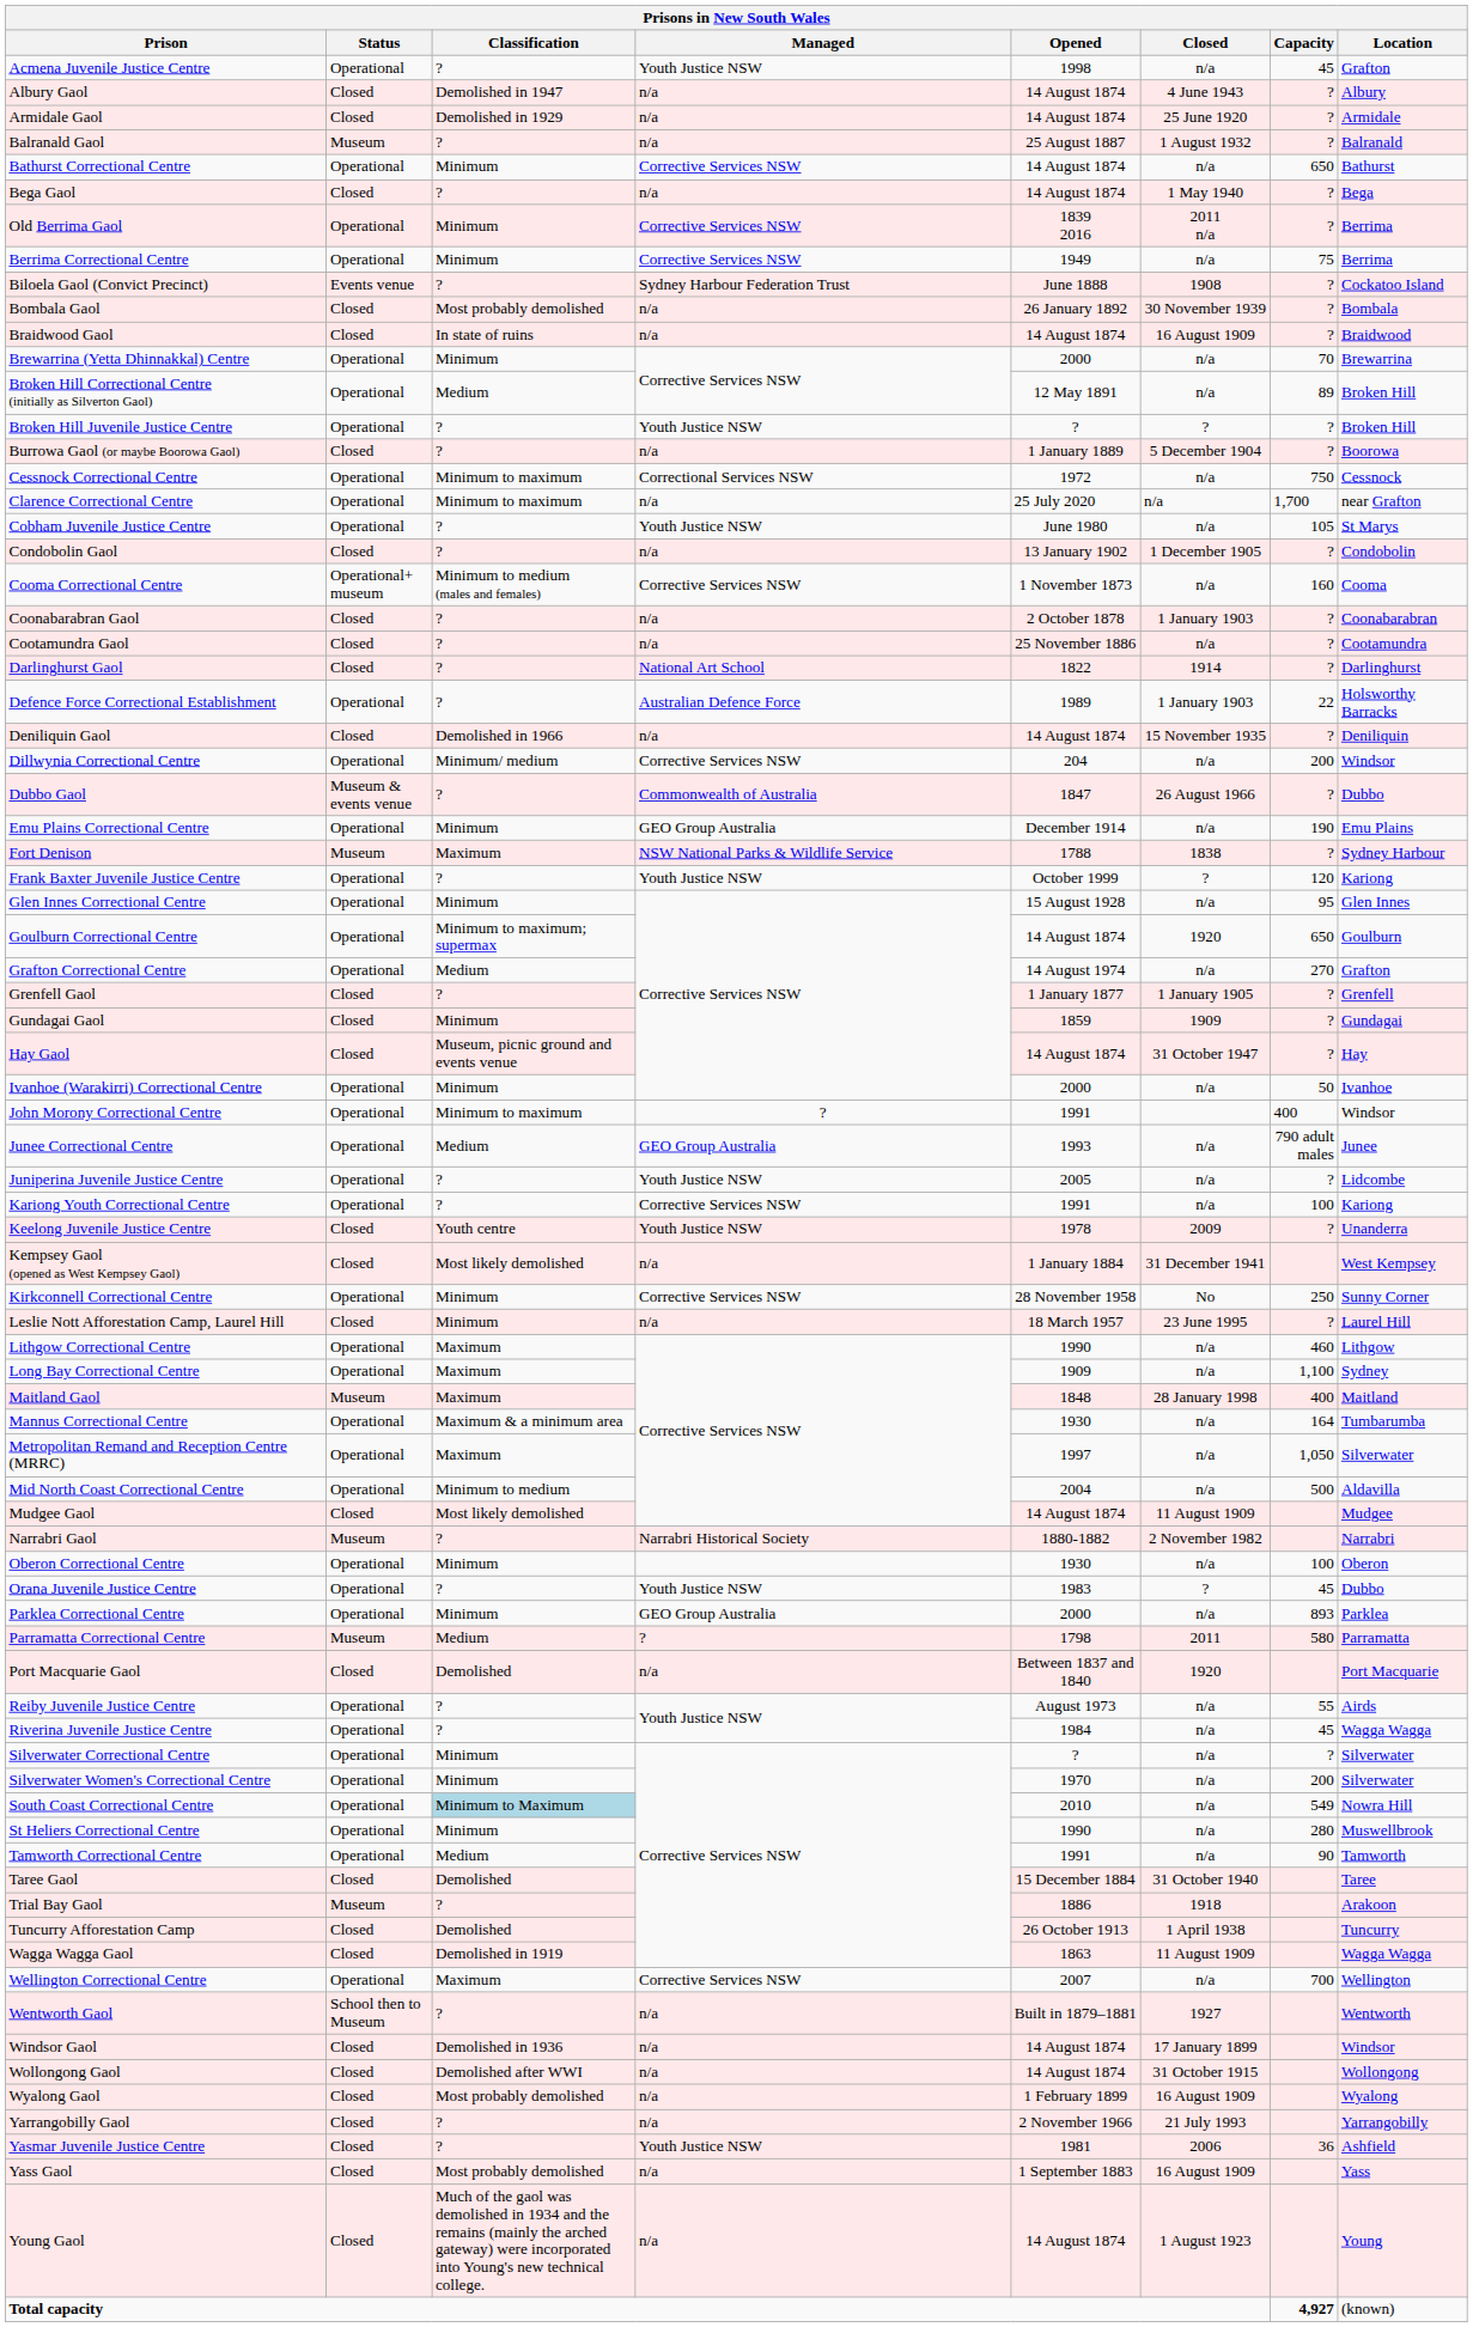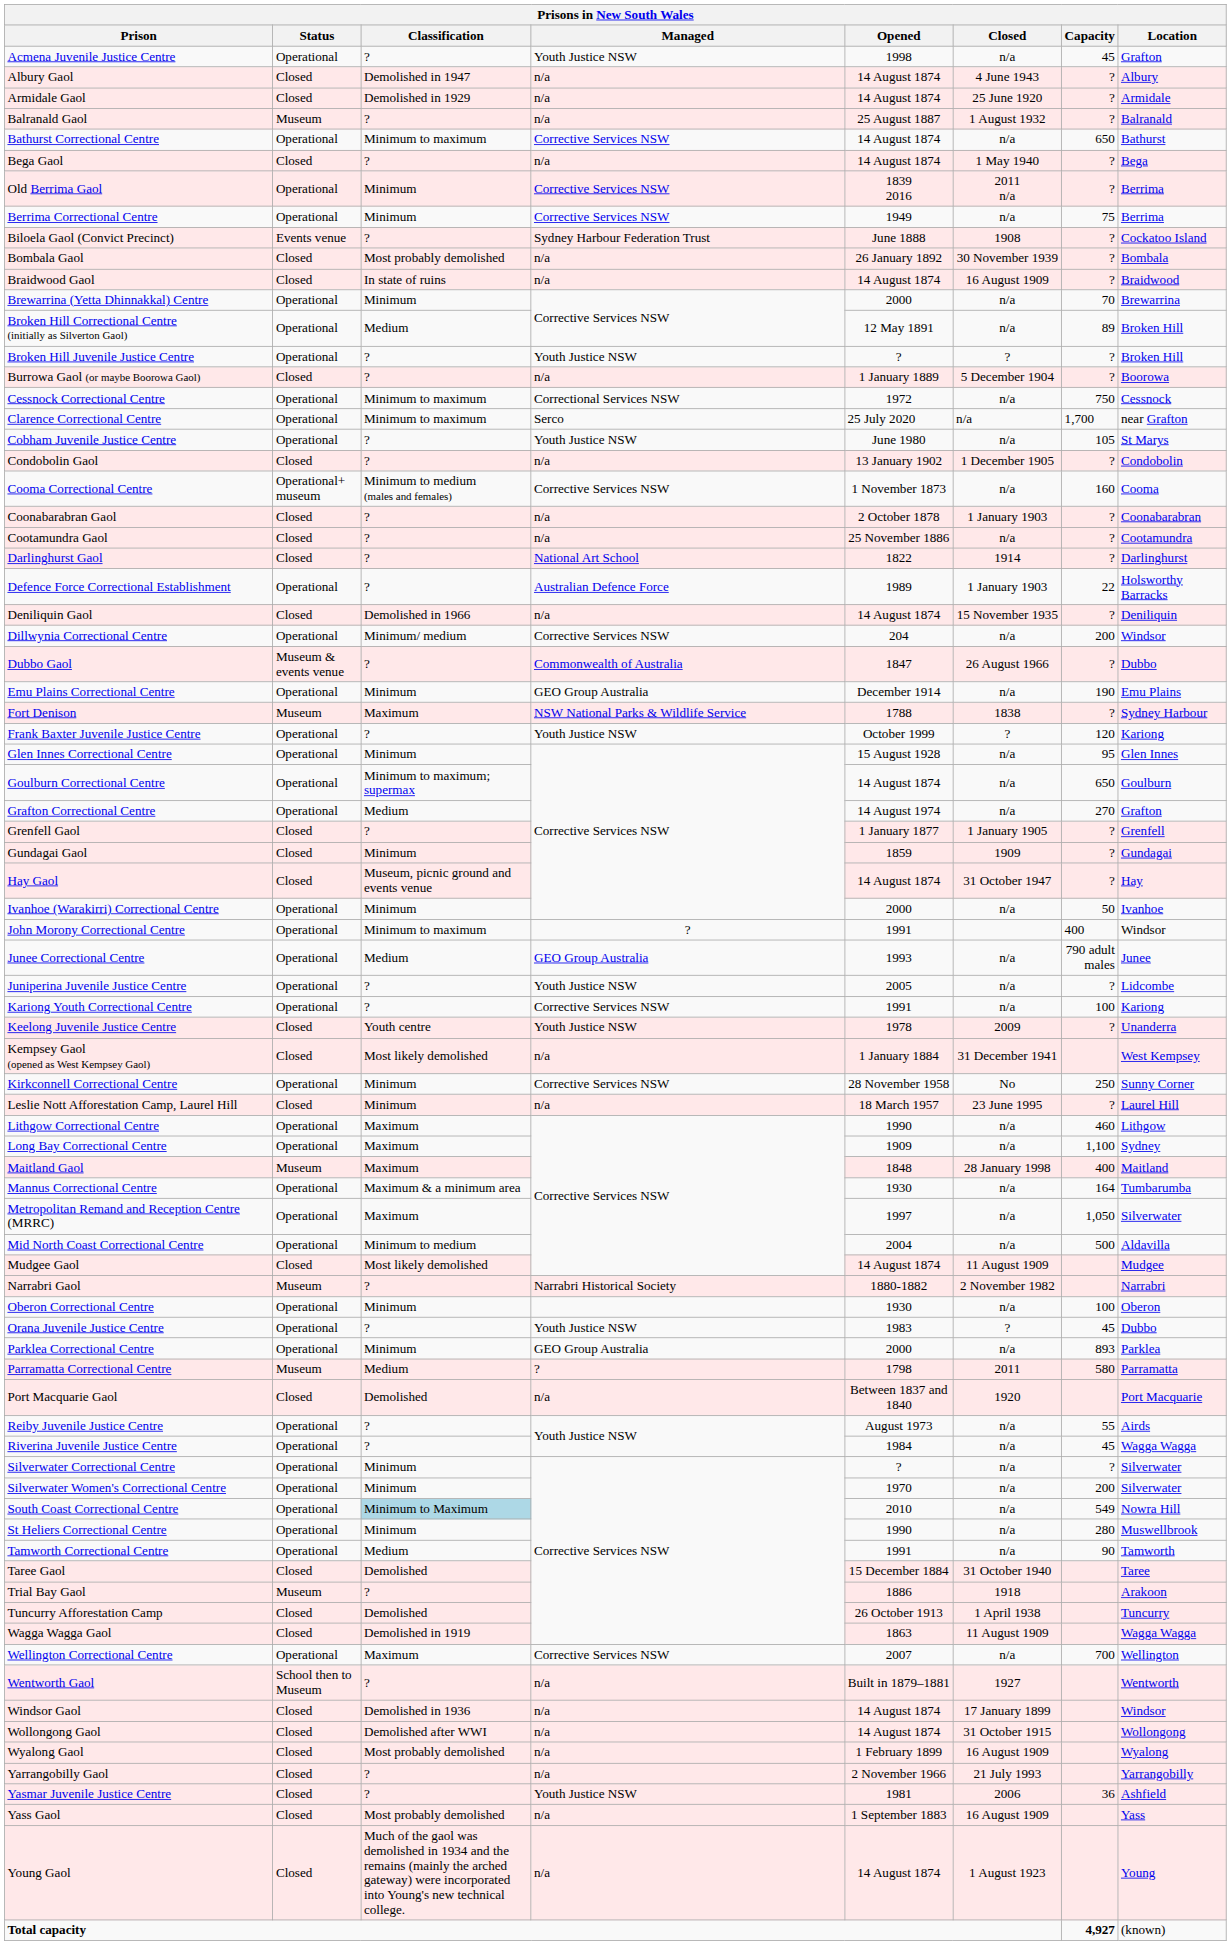Bathurst Correctional Centre | Classification: Minimum -> Minimum to maximum
Clarence Correctional Centre | Managed: n/a -> Serco
Goulburn Correctional Centre | Closed: 1920 -> n/a
